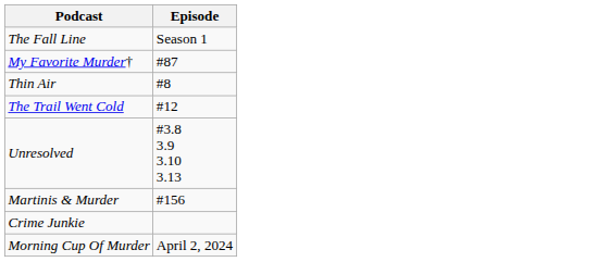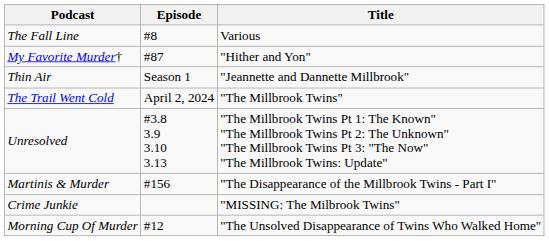+ column: Title | Various | "Hither and Yon" | "Jeannette and Dannette Millbrook" | "The Millbrook Twins" | "The Millbrook Twins Pt 1: The Known" "The Millbrook Twins Pt 2: The Unknown" "The Millbrook Twins Pt 3: "The Now" "The Millbrook Twins: Update" | "The Disappearance of the Millbrook Twins - Part I" | "MISSING: The Milbrook Twins" | "The Unsolved Disappearance of Twins Who Walked Home"
The Fall Line | Episode: Season 1 -> #8
Thin Air | Episode: #8 -> Season 1
The Trail Went Cold | Episode: #12 -> April 2, 2024
Morning Cup Of Murder | Episode: April 2, 2024 -> #12
